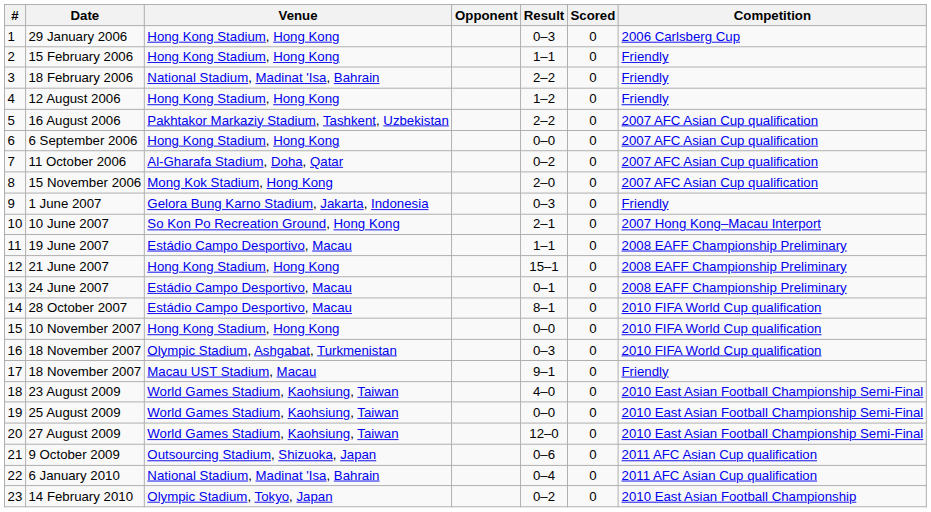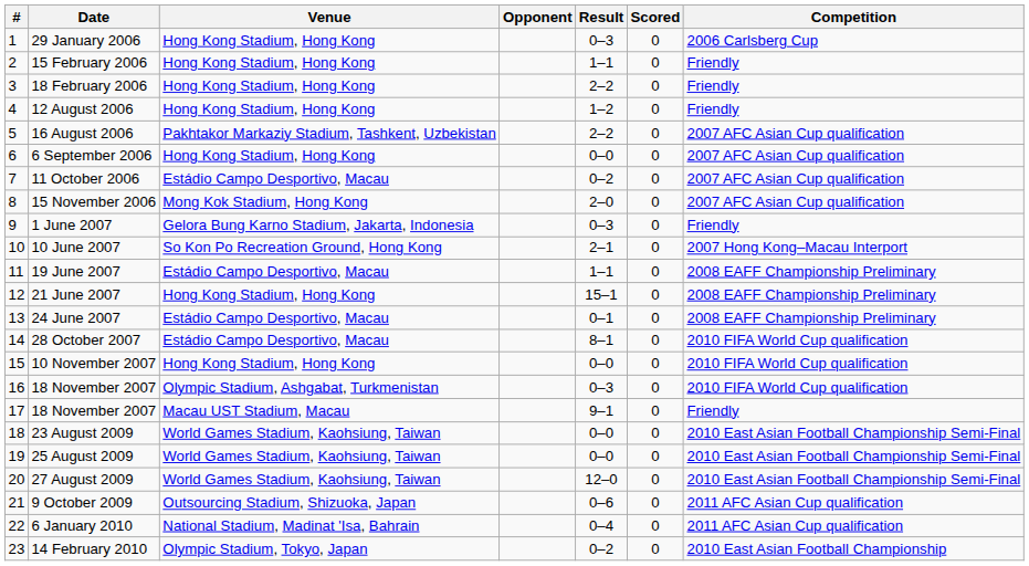18 February 2006 | Venue: National Stadium, Madinat 'Isa, Bahrain -> Hong Kong Stadium, Hong Kong
11 October 2006 | Venue: Al-Gharafa Stadium, Doha, Qatar -> Estádio Campo Desportivo, Macau
23 August 2009 | Result: 4–0 -> 0–0
